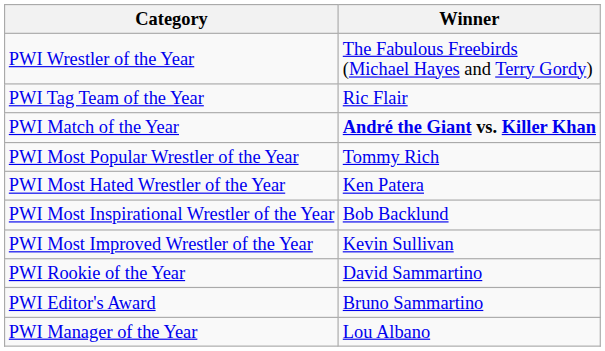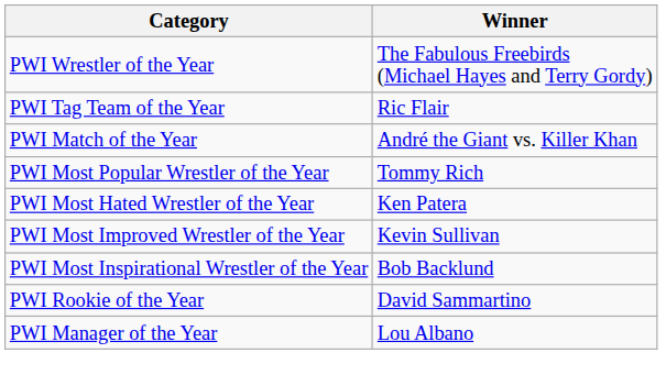PWI Match of the Year | Winner: bold -> normal
rows swapped: PWI Most Improved Wrestler of the Year <-> PWI Most Inspirational Wrestler of the Year
- row: PWI Editor's Award | Bruno Sammartino
